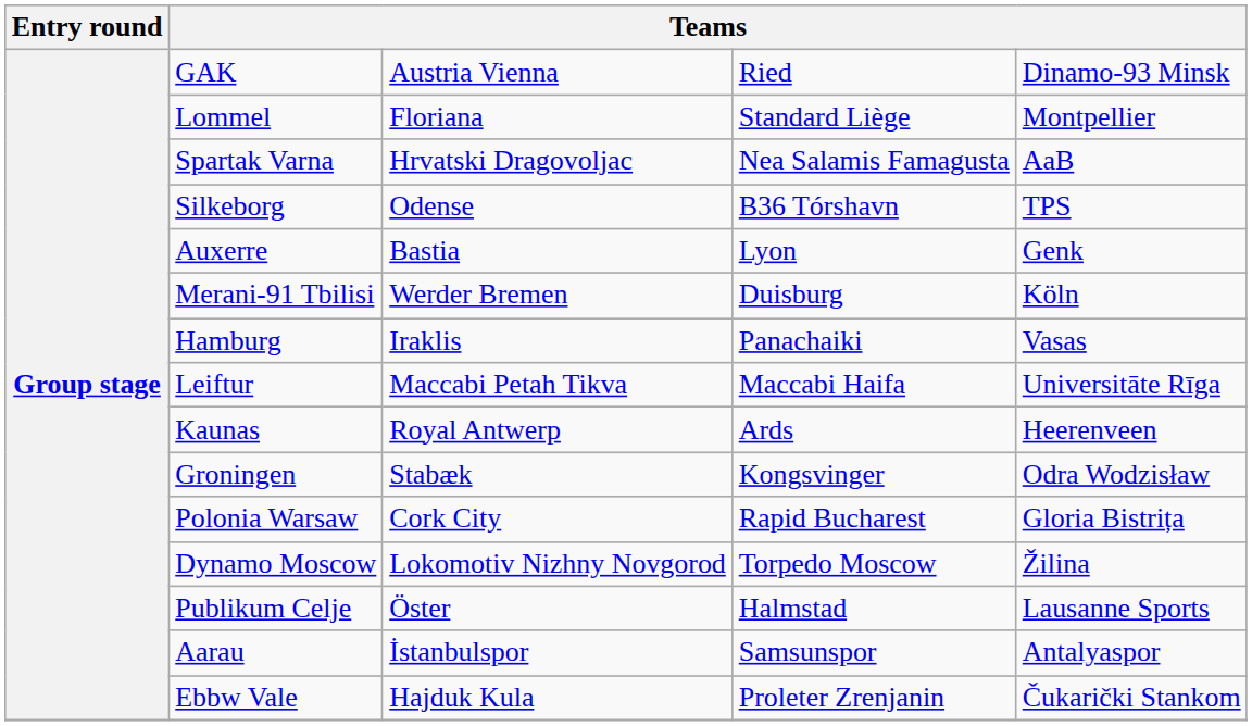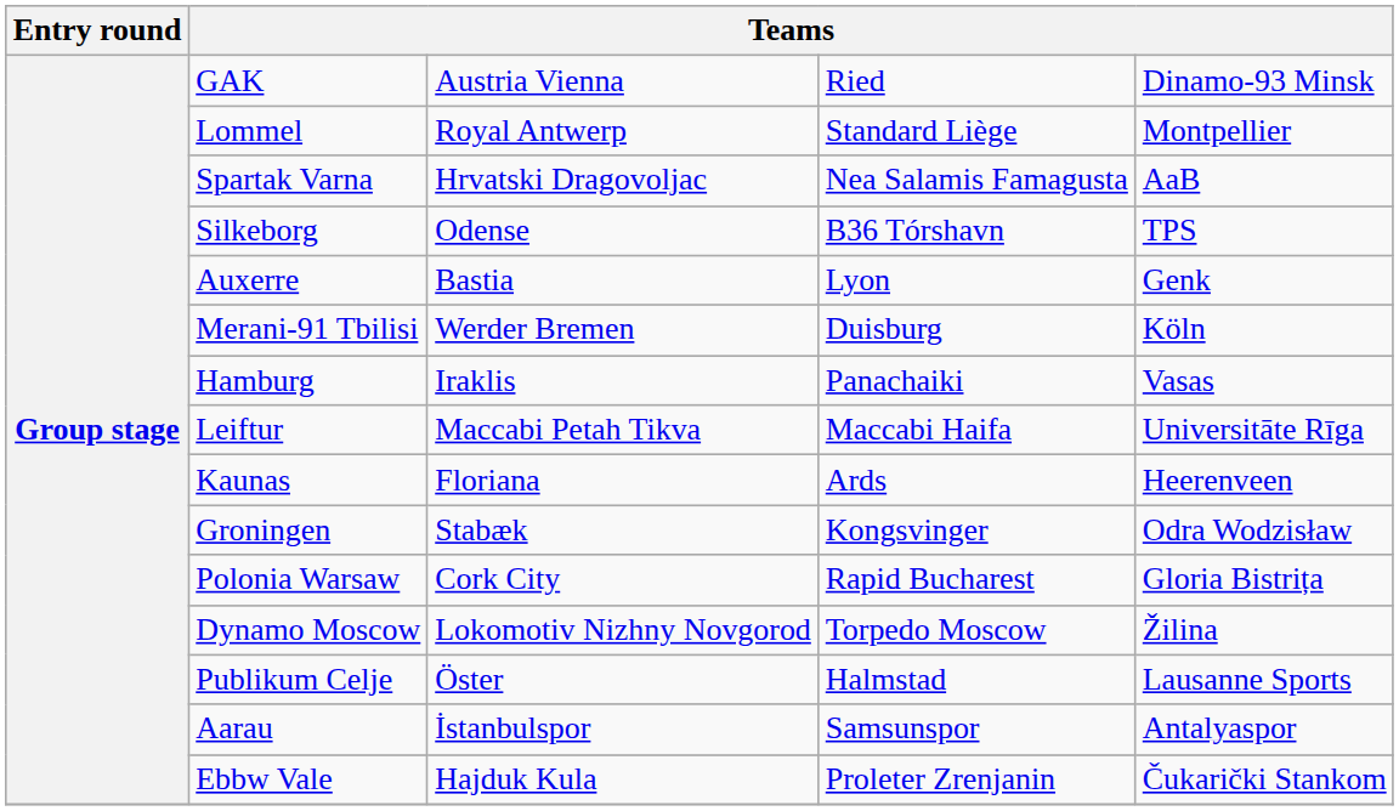Lommel | column 4: Floriana -> Royal Antwerp
Kaunas | column 4: Royal Antwerp -> Floriana
